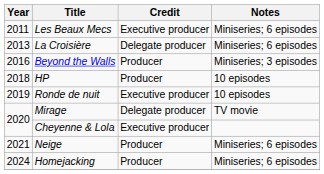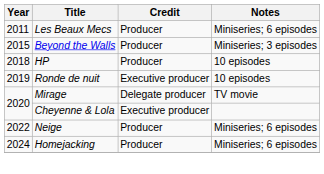Les Beaux Mecs | Credit: Executive producer -> Producer
- row: 2013 | La Croisière | Delegate producer | Miniseries; 6 episodes
Beyond the Walls | Year: 2016 -> 2015
Neige | Year: 2021 -> 2022
